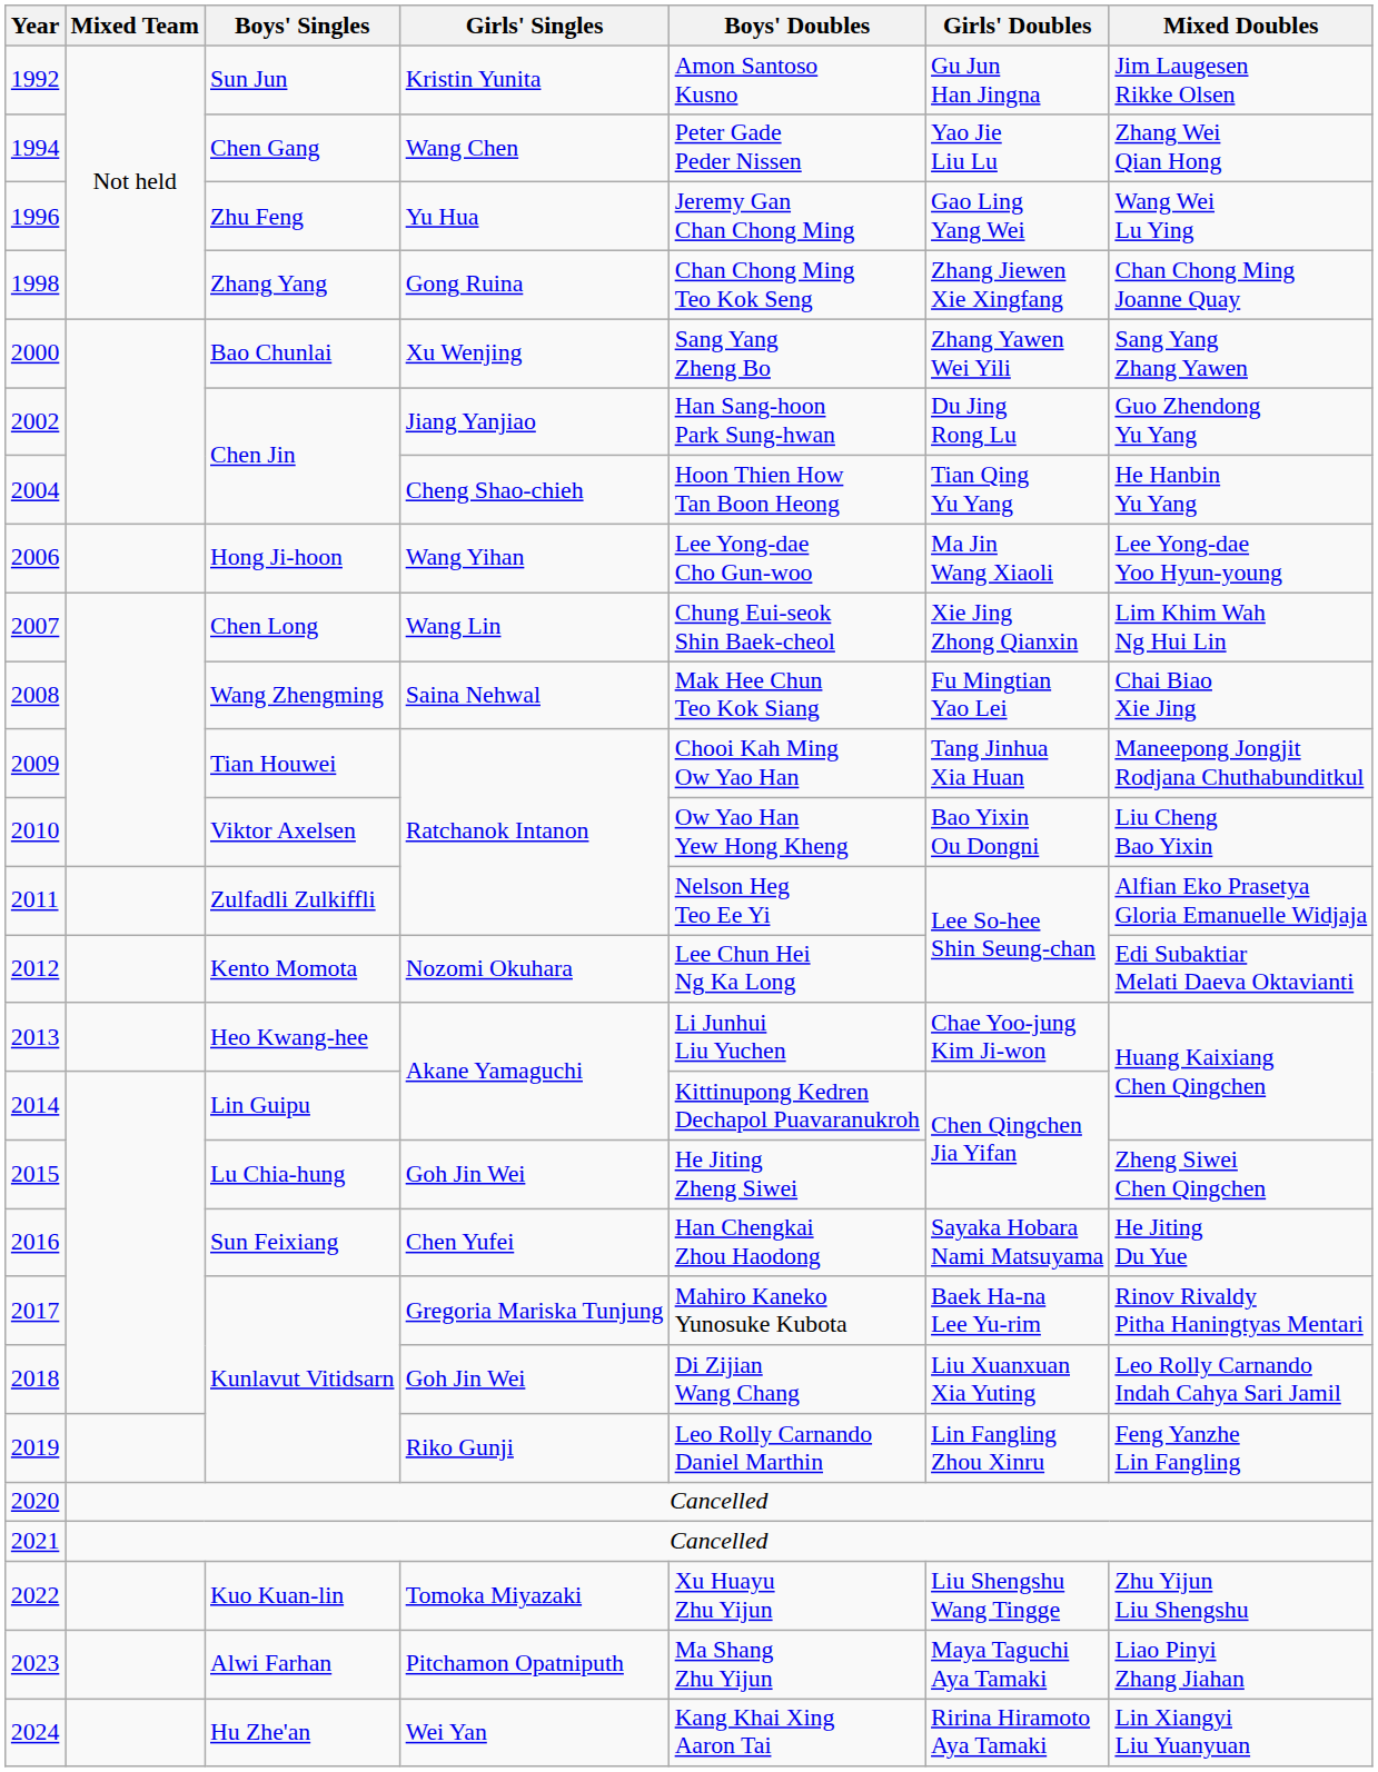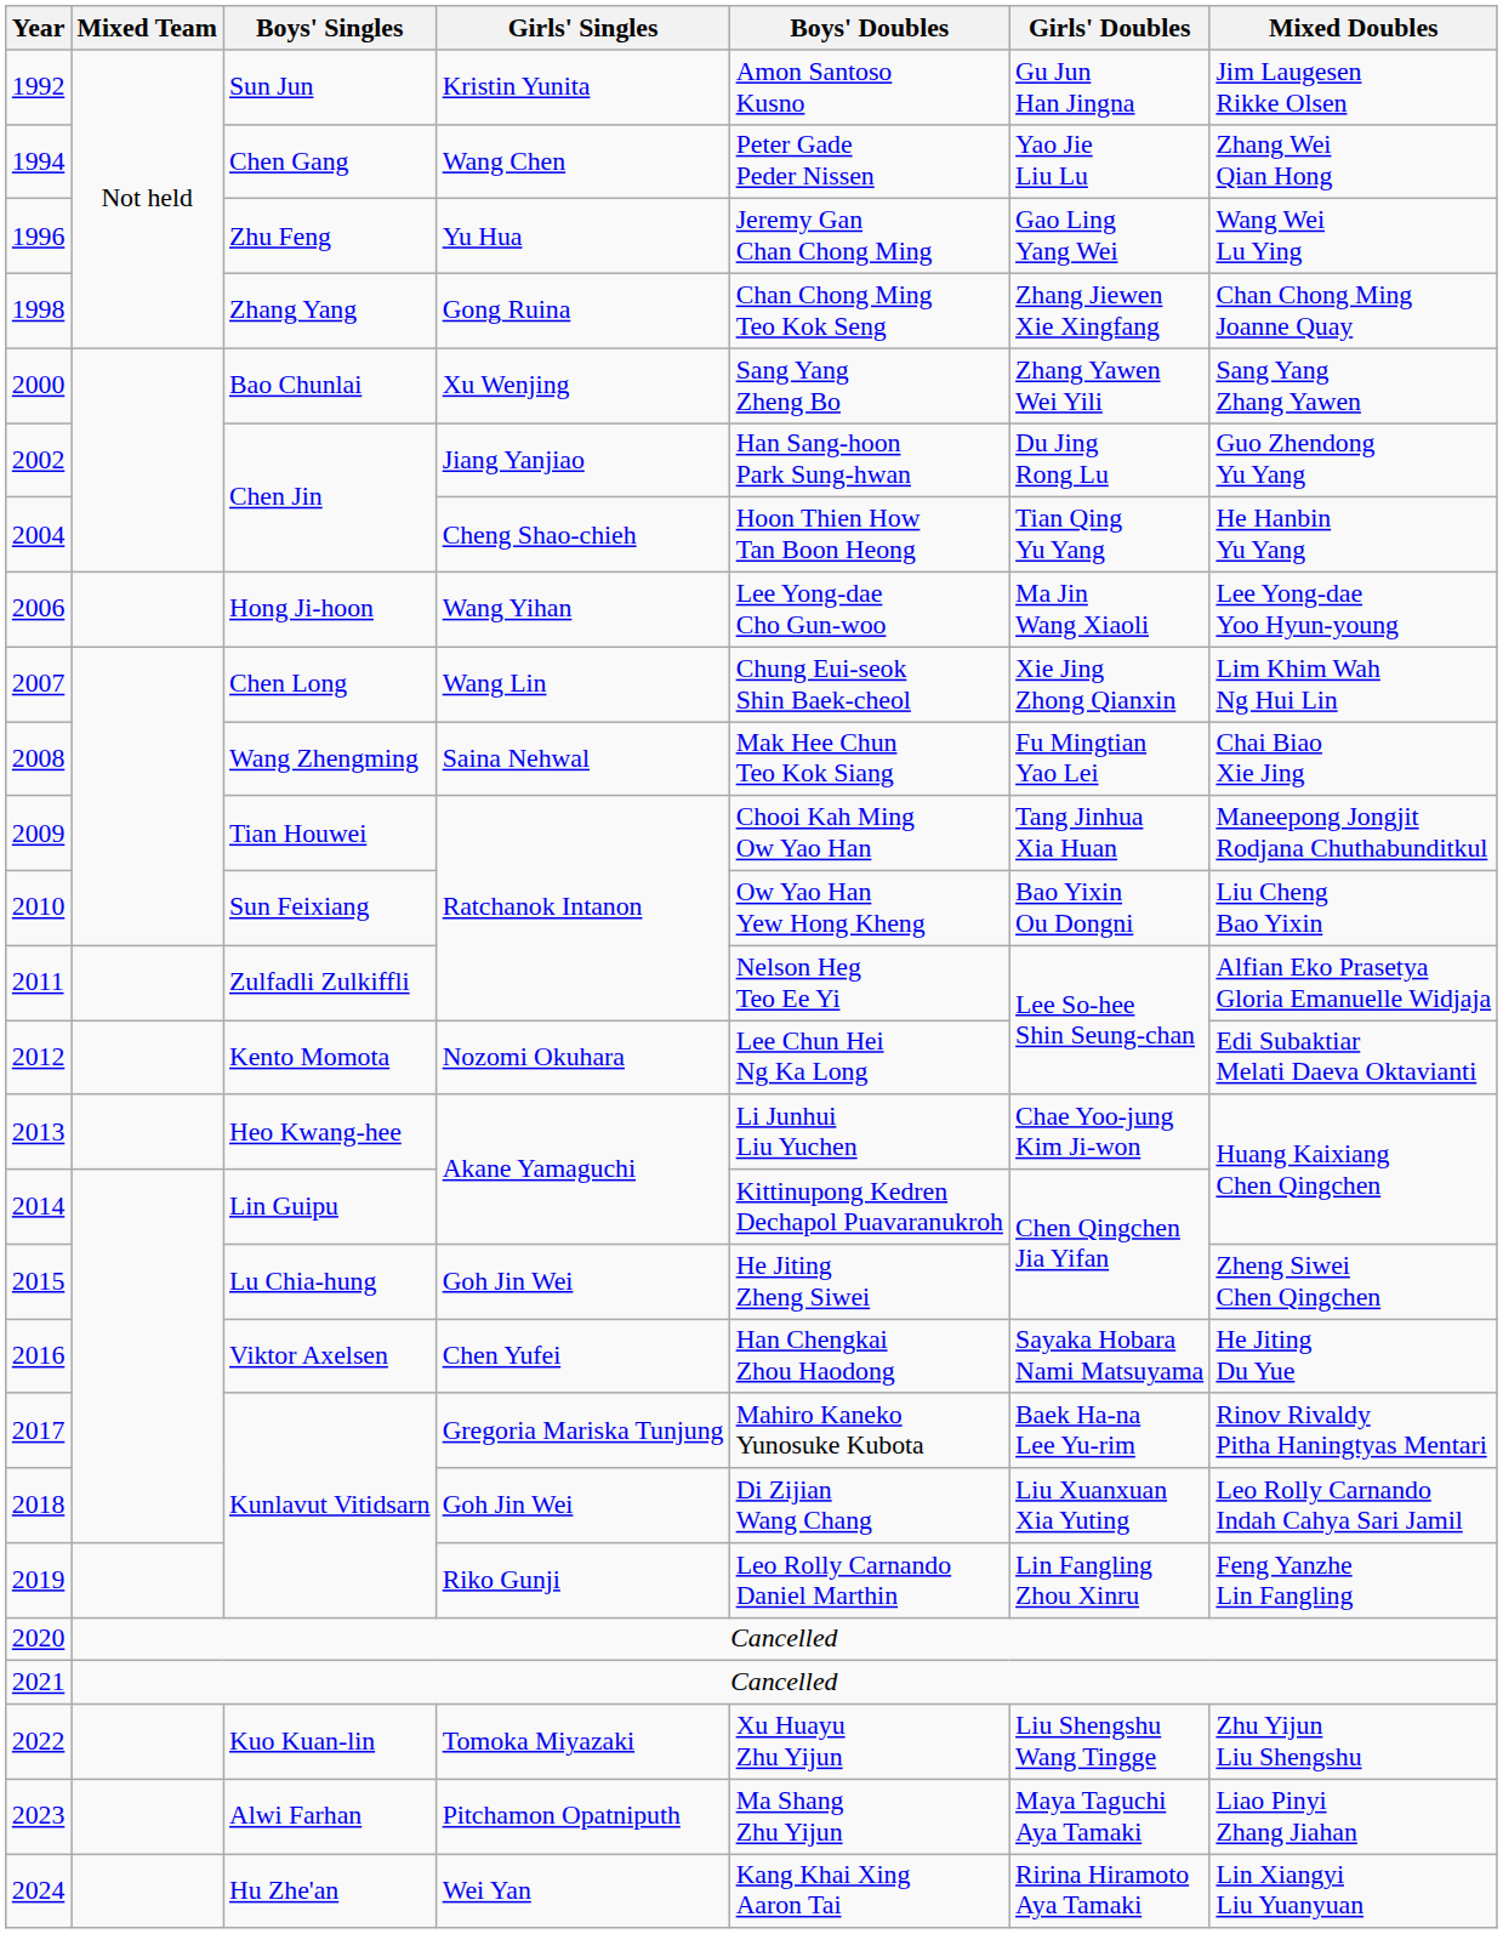2010 | Boys' Singles: Viktor Axelsen -> Sun Feixiang
2016 | Boys' Singles: Sun Feixiang -> Viktor Axelsen
